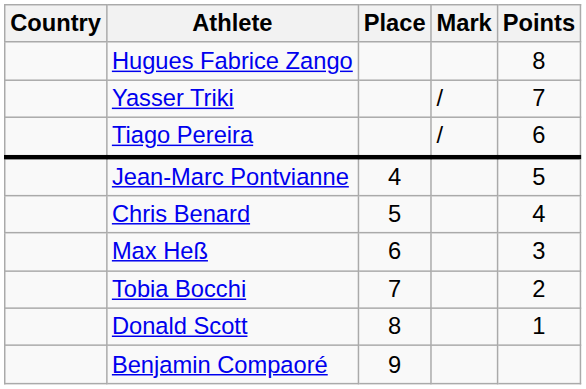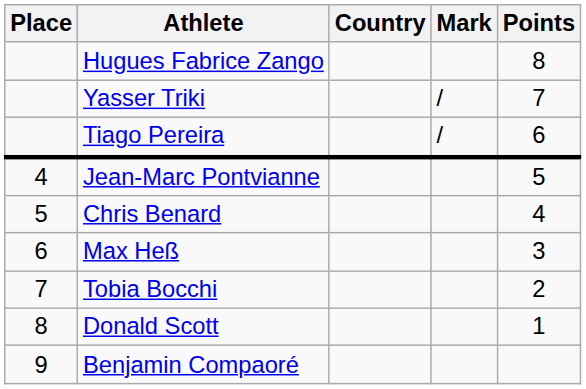columns swapped: Place <-> Country
